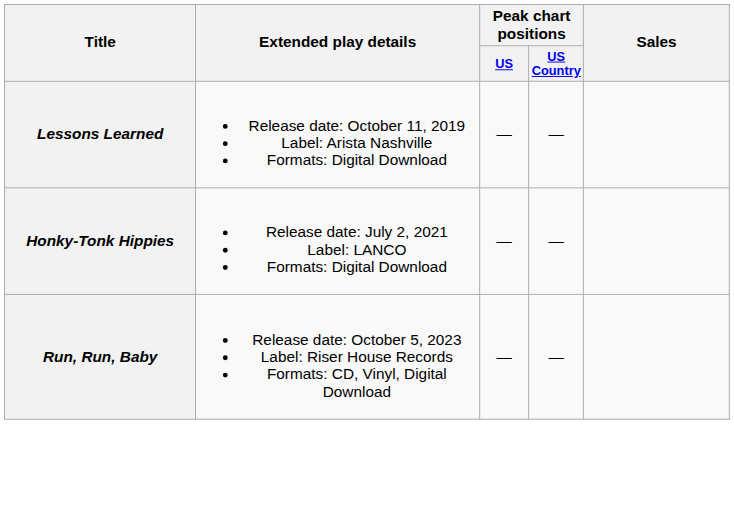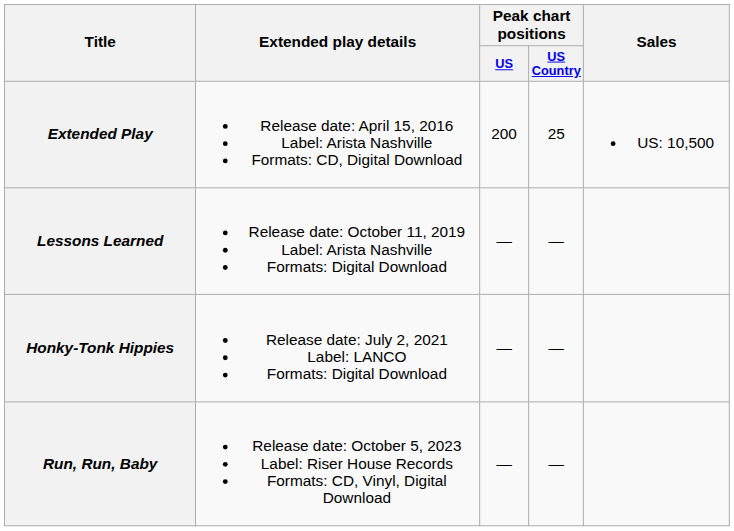+ row: Extended Play | Release date: April 15, 2016 Label: Arista Nashville Formats: CD, Digital Download | 200 | 25 | US: 10,500
